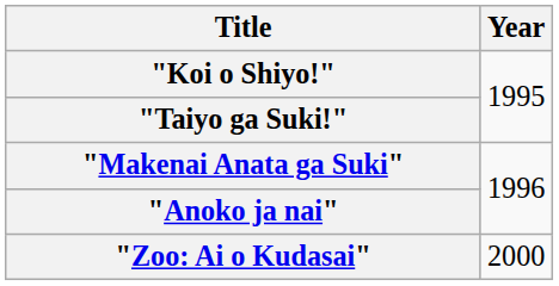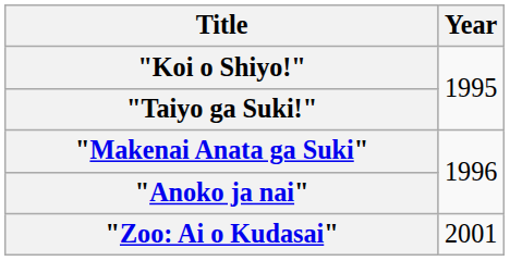"Zoo: Ai o Kudasai" | Year: 2000 -> 2001
